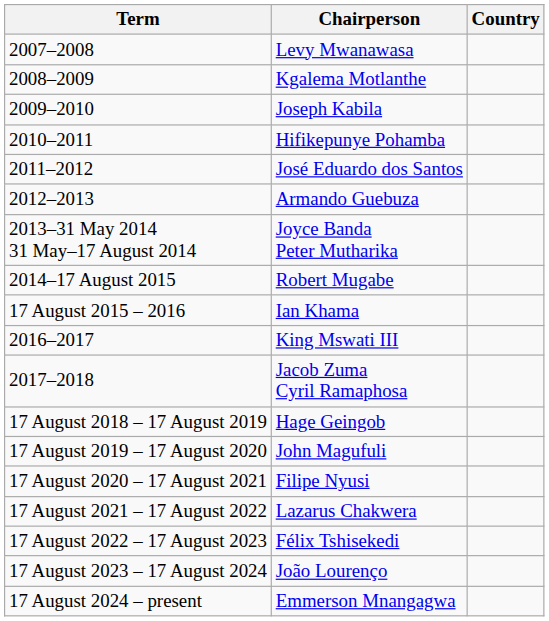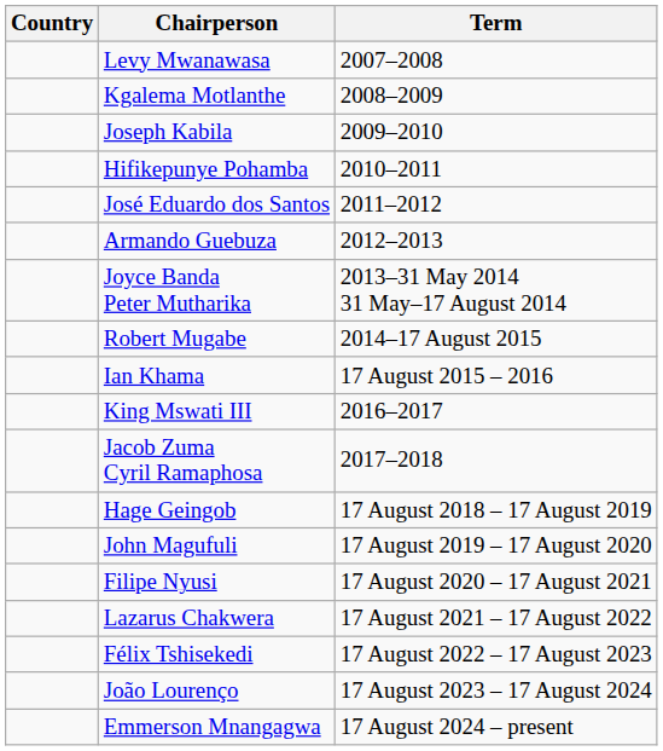columns swapped: Country <-> Term
